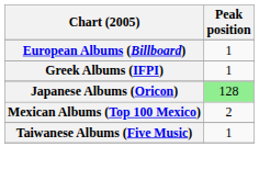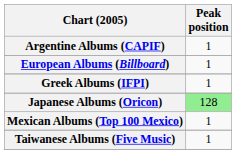+ row: Argentine Albums (CAPIF) | 1
Mexican Albums (Top 100 Mexico) | Peak position: 2 -> 1
